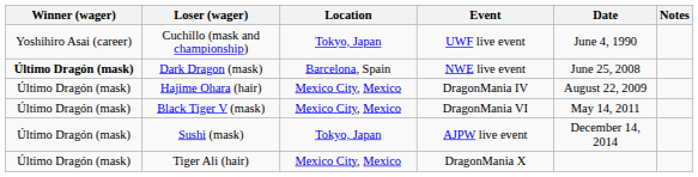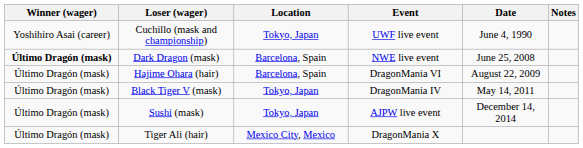Hajime Ohara (hair) | Location: Mexico City, Mexico -> Barcelona, Spain
Hajime Ohara (hair) | Event: DragonMania IV -> DragonMania VI
Black Tiger V (mask) | Location: Mexico City, Mexico -> Tokyo, Japan
Black Tiger V (mask) | Event: DragonMania VI -> DragonMania IV
